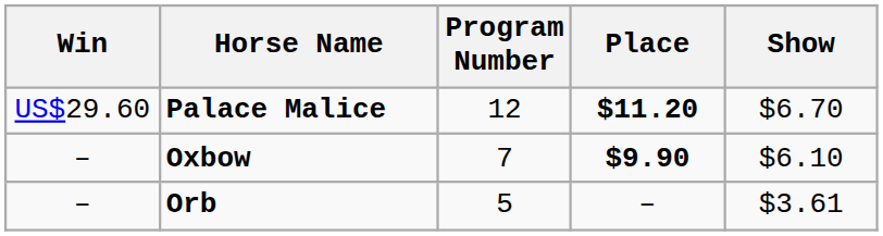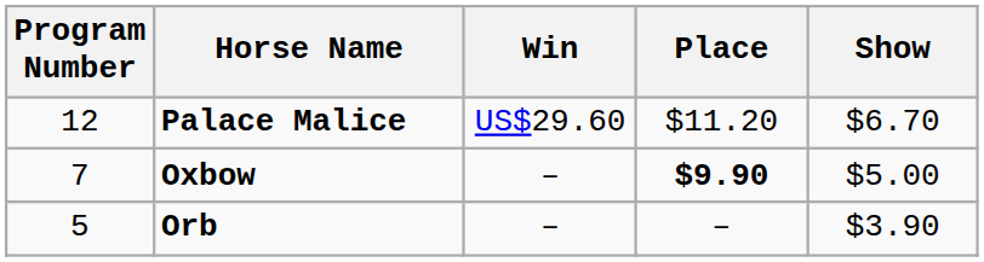columns swapped: Program Number <-> Win
Palace Malice | Place: bold -> normal
Oxbow | Show: $6.10 -> $5.00
Orb | Show: $3.61 -> $3.90
